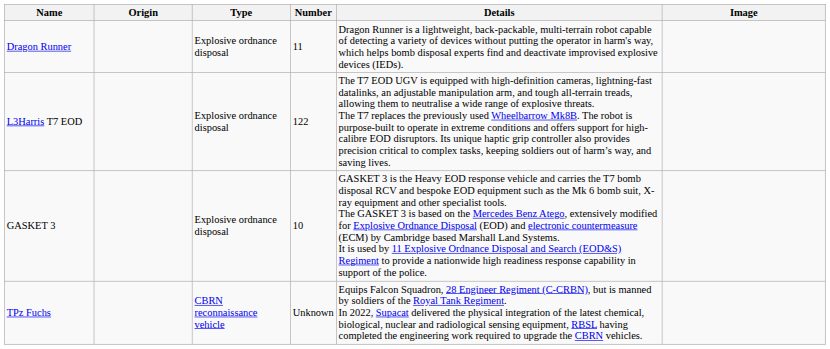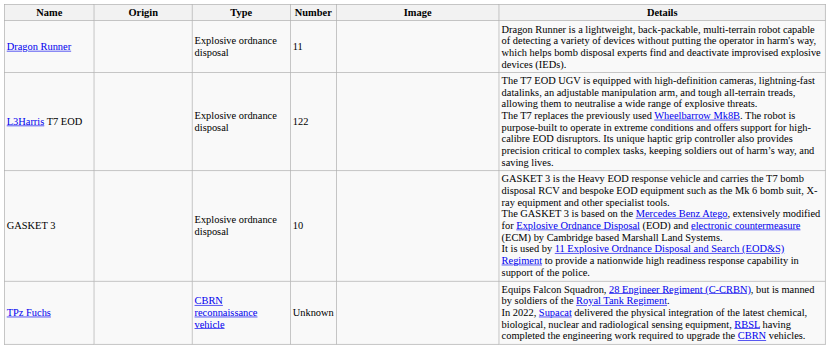columns swapped: Image <-> Details
